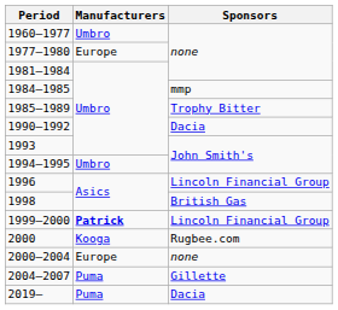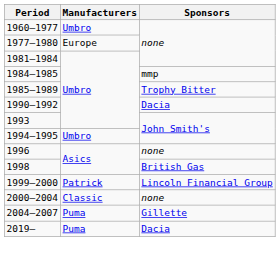1996 | Sponsors: Lincoln Financial Group -> none
1999–2000 | Manufacturers: bold -> normal
- row: 2000 | Kooga | Rugbee.com
2000–2004 | Manufacturers: Europe -> Classic
